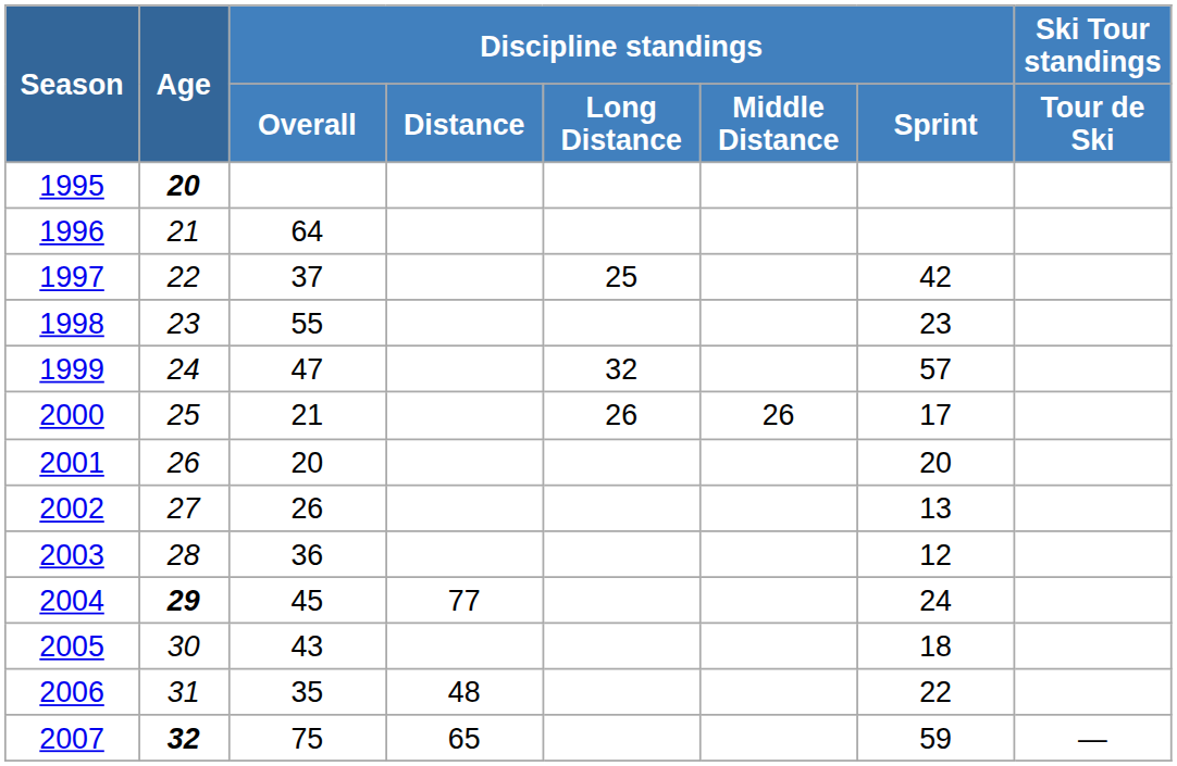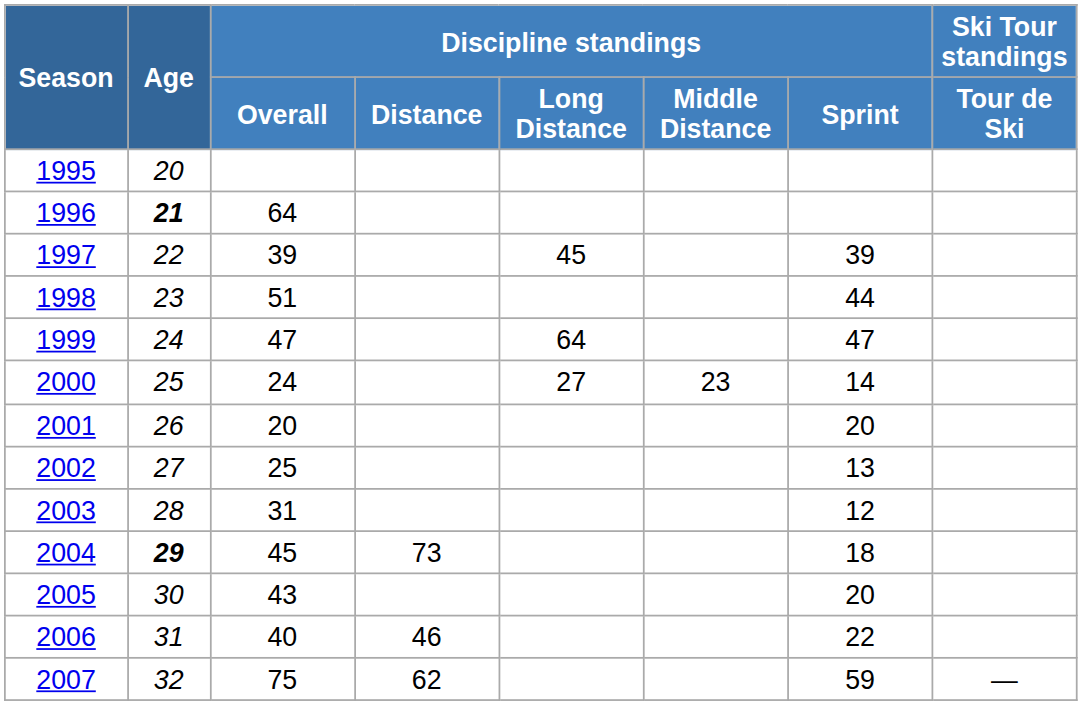1995 | Age: bold -> normal
1996 | Age: normal -> bold
1997 | Discipline standings / Overall: 37 -> 39
1997 | Discipline standings / Long Distance: 25 -> 45
1997 | Discipline standings / Sprint: 42 -> 39
1998 | Discipline standings / Overall: 55 -> 51
1998 | Discipline standings / Sprint: 23 -> 44
1999 | Discipline standings / Long Distance: 32 -> 64
1999 | Discipline standings / Sprint: 57 -> 47
2000 | Discipline standings / Overall: 21 -> 24
2000 | Discipline standings / Long Distance: 26 -> 27
2000 | Discipline standings / Middle Distance: 26 -> 23
2000 | Discipline standings / Sprint: 17 -> 14
2002 | Discipline standings / Overall: 26 -> 25
2003 | Discipline standings / Overall: 36 -> 31
2004 | Discipline standings / Distance: 77 -> 73
2004 | Discipline standings / Sprint: 24 -> 18
2005 | Discipline standings / Sprint: 18 -> 20
2006 | Discipline standings / Overall: 35 -> 40
2006 | Discipline standings / Distance: 48 -> 46
2007 | Age: bold -> normal
2007 | Discipline standings / Distance: 65 -> 62
